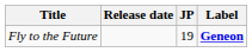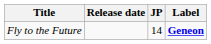Fly to the Future | JP: 19 -> 14
